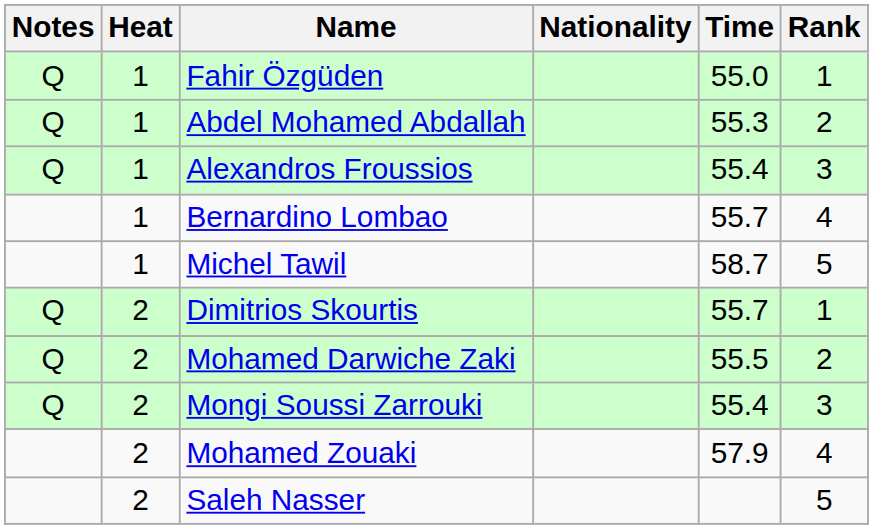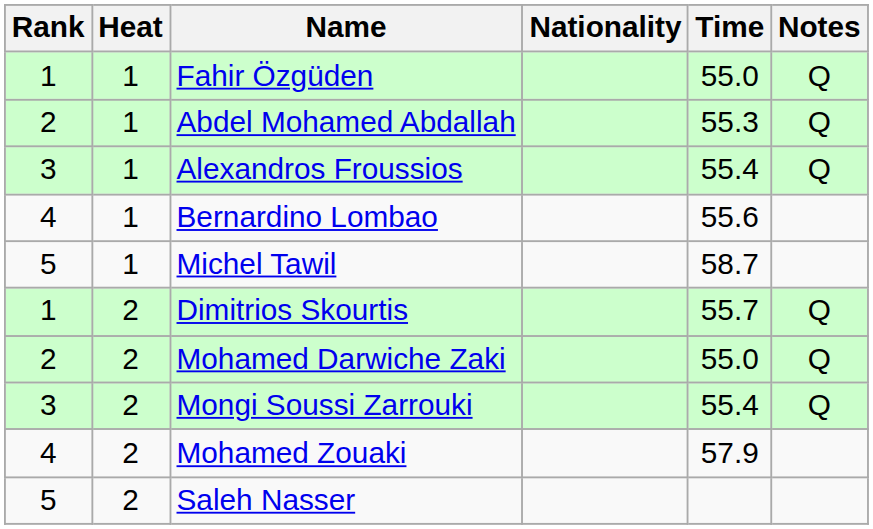columns swapped: Rank <-> Notes
Bernardino Lombao | Time: 55.7 -> 55.6
Mohamed Darwiche Zaki | Time: 55.5 -> 55.0
